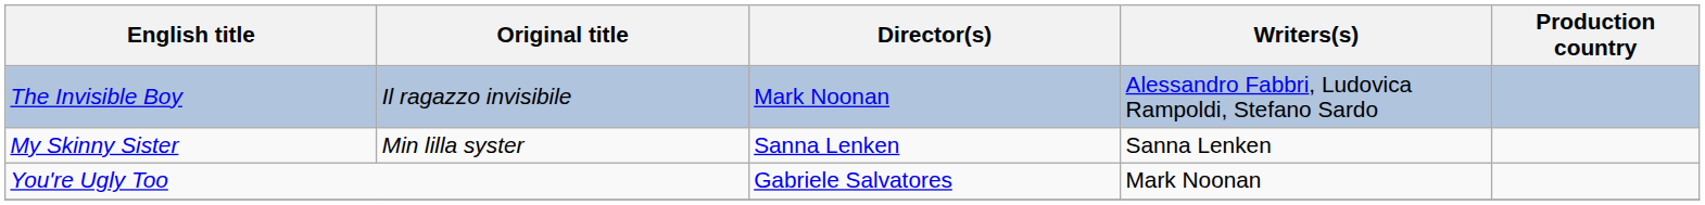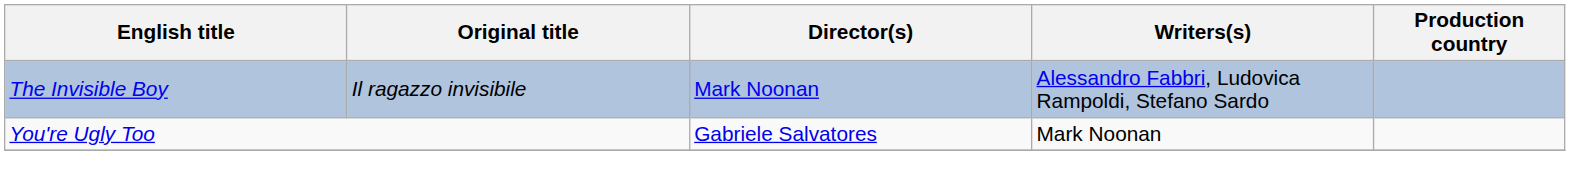- row: My Skinny Sister | Min lilla syster | Sanna Lenken | Sanna Lenken
